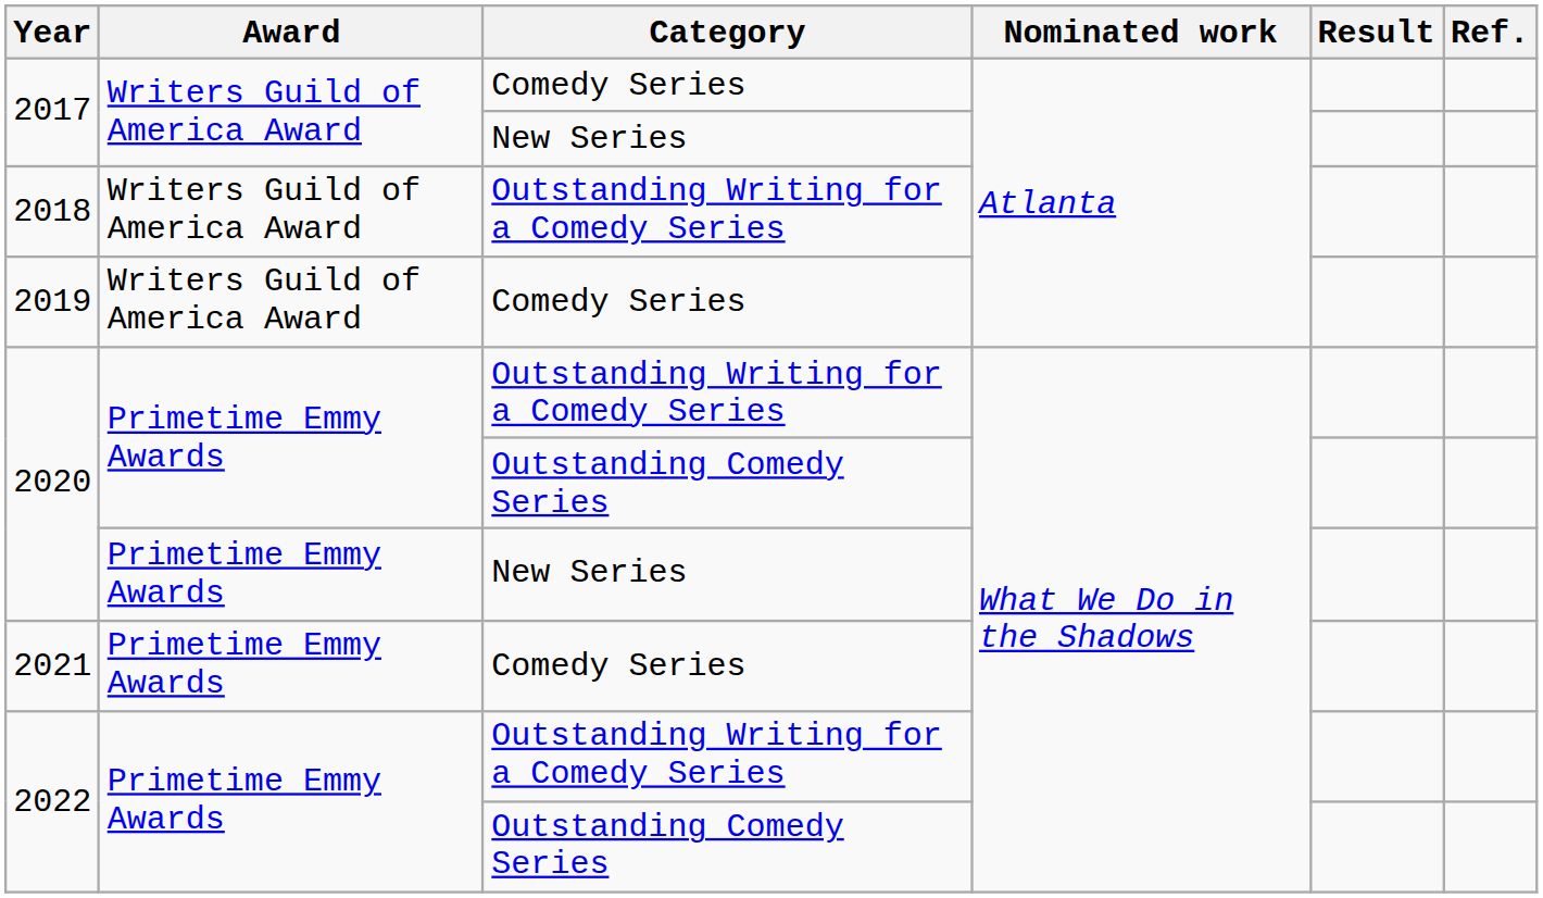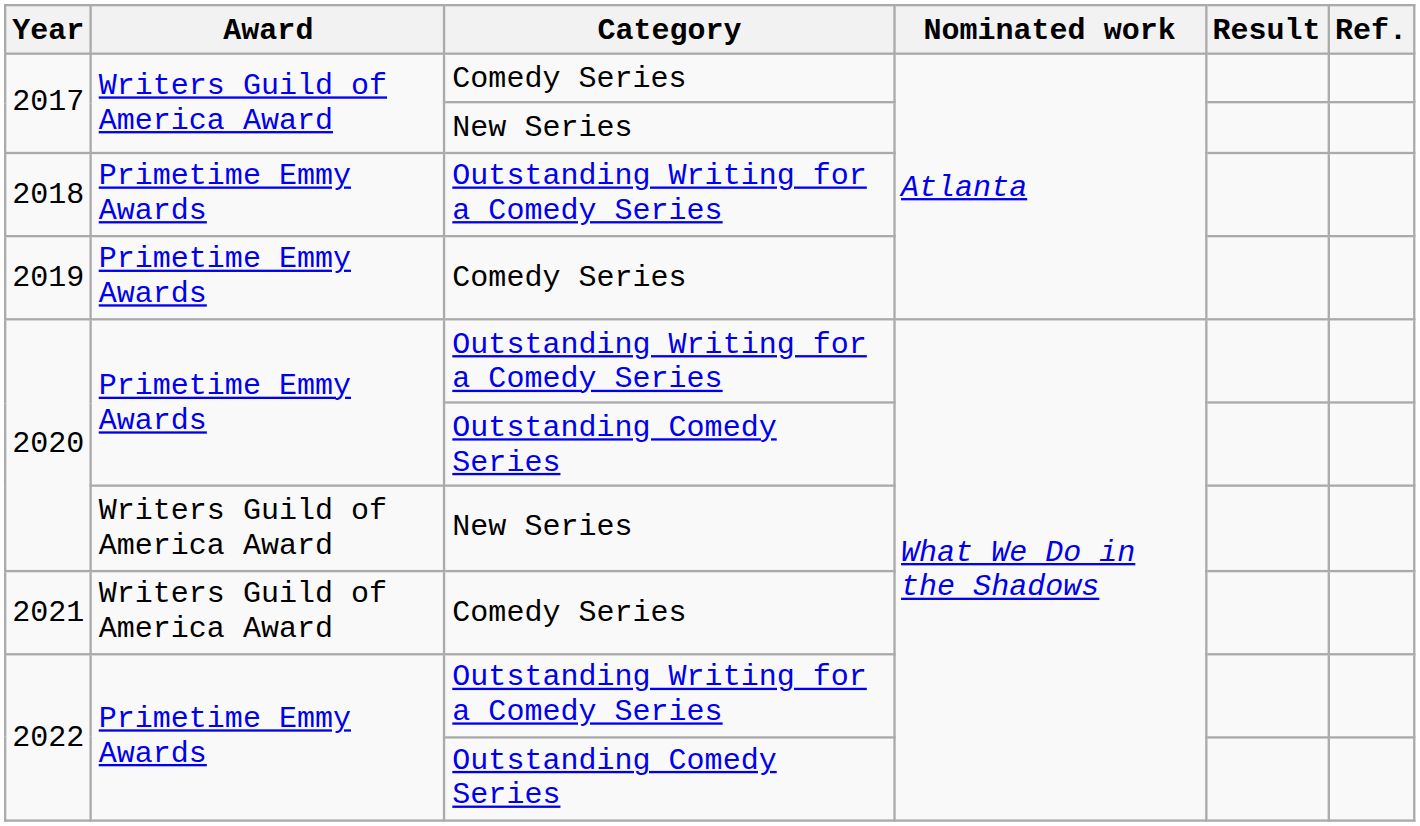2018 | Award: Writers Guild of America Award -> Primetime Emmy Awards
2019 | Award: Writers Guild of America Award -> Primetime Emmy Awards
2020 / New Series | Award: Primetime Emmy Awards -> Writers Guild of America Award
2021 | Award: Primetime Emmy Awards -> Writers Guild of America Award
